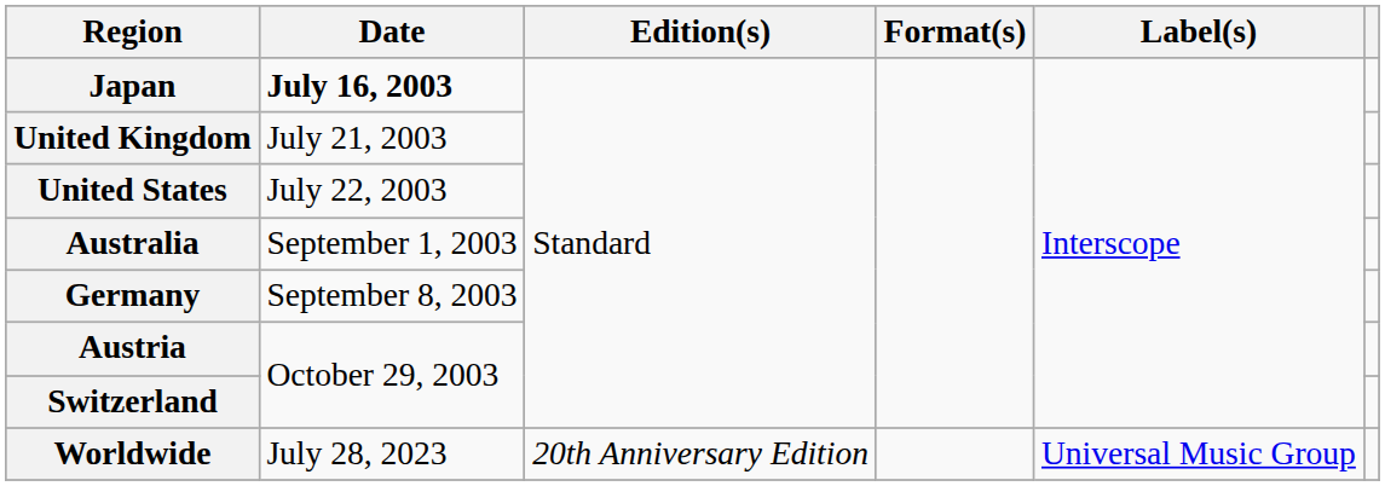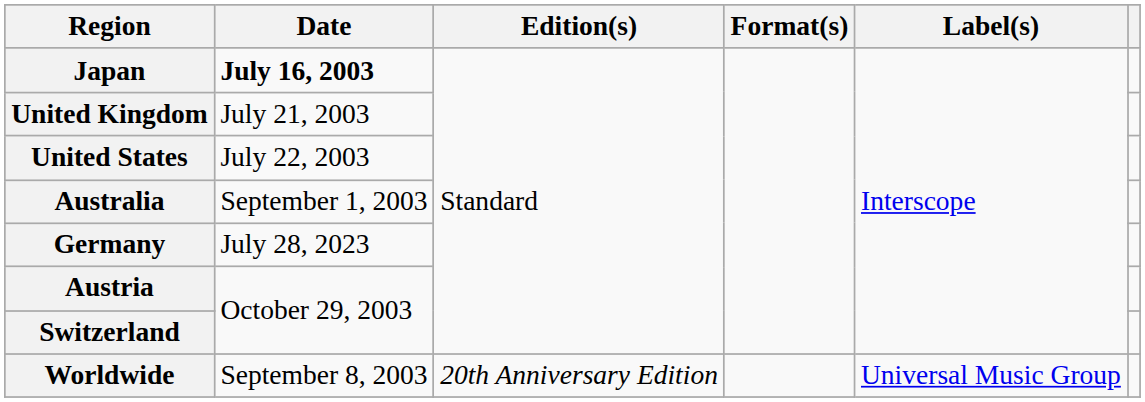Germany | Date: September 8, 2003 -> July 28, 2023
Worldwide | Date: July 28, 2023 -> September 8, 2003
